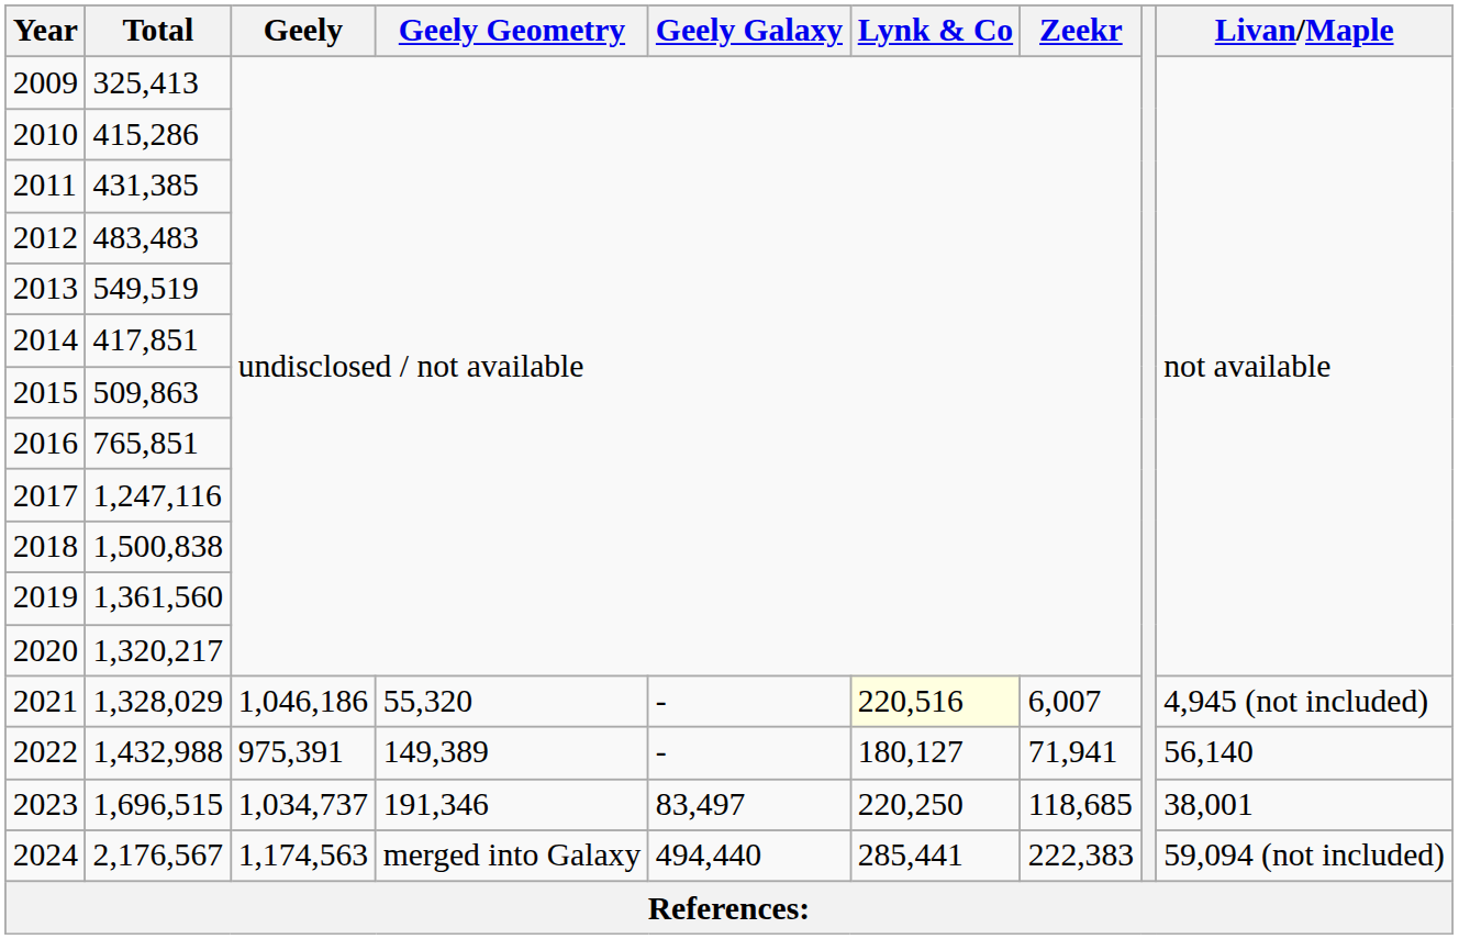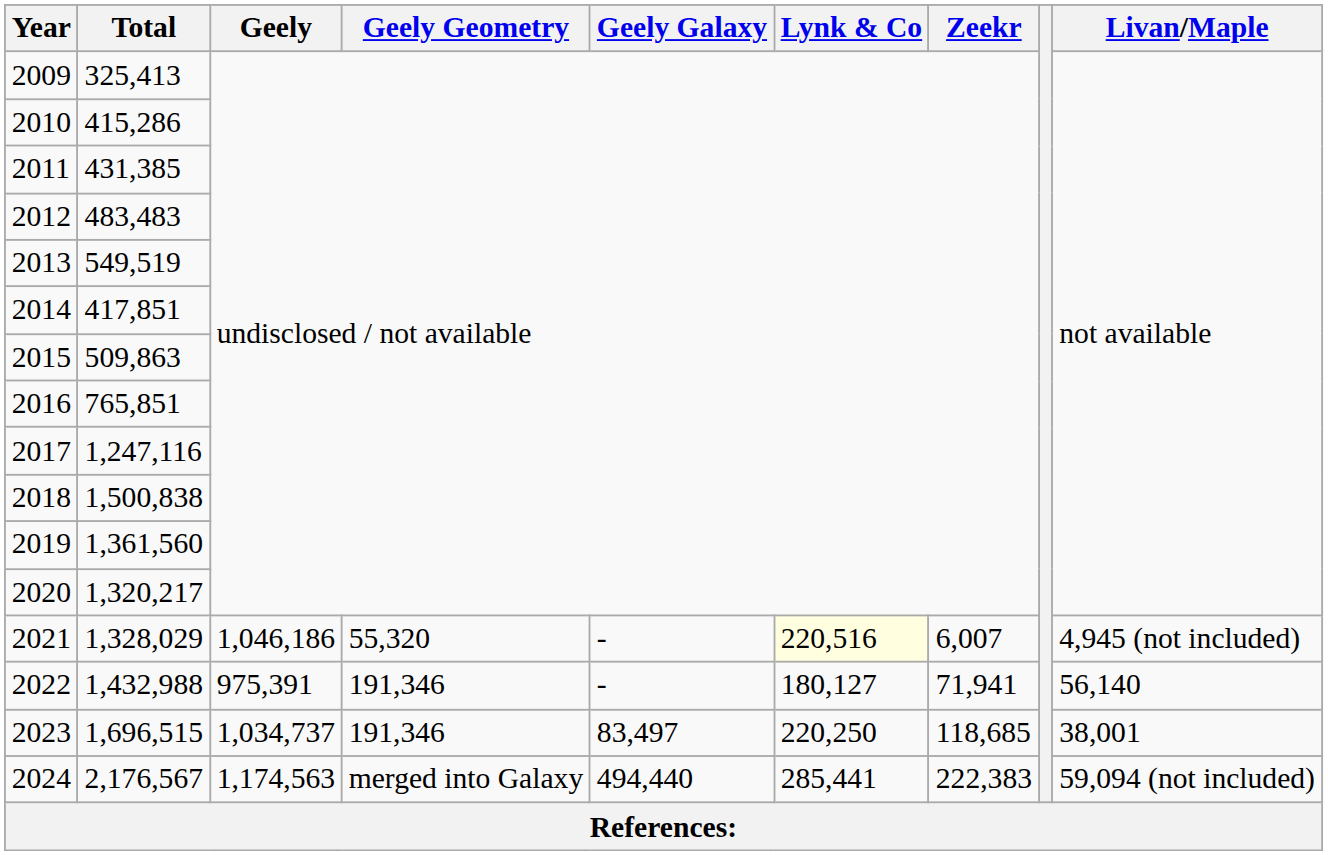2022 | Geely Geometry: 149,389 -> 191,346
